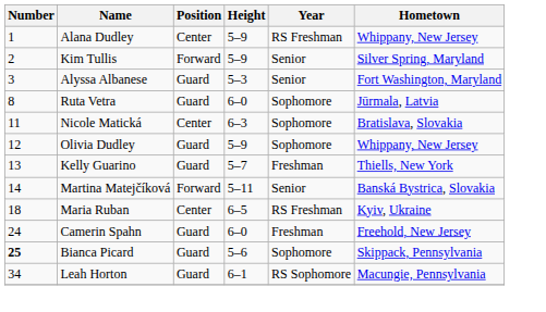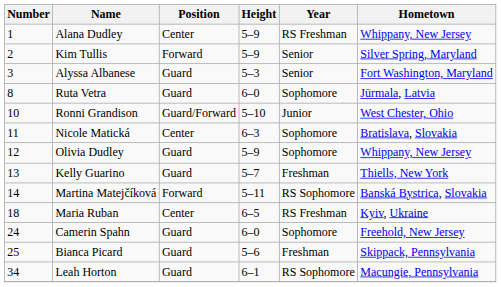+ row: 10 | Ronni Grandison | Guard/Forward | 5–10 | Junior | West Chester, Ohio
Martina Matejčíková | Year: Senior -> RS Sophomore
Camerin Spahn | Year: Freshman -> Sophomore
Bianca Picard | Number: bold -> normal
Bianca Picard | Year: Sophomore -> Freshman
